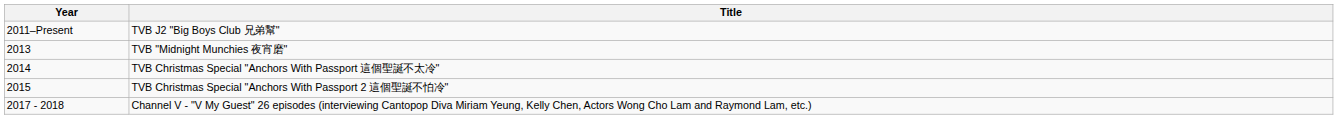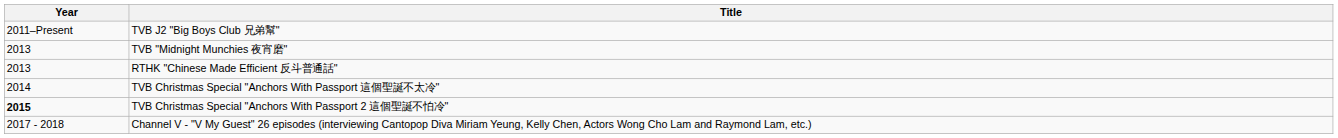+ row: 2013 | RTHK "Chinese Made Efficient 反斗普通話"
TVB Christmas Special "Anchors With Passport 2 這個聖誕不怕冷" | Year: normal -> bold
